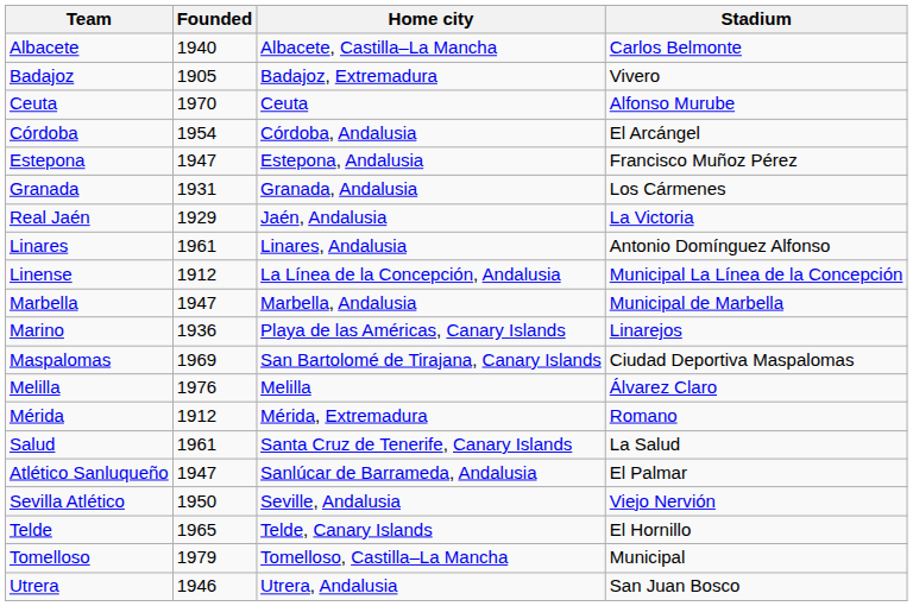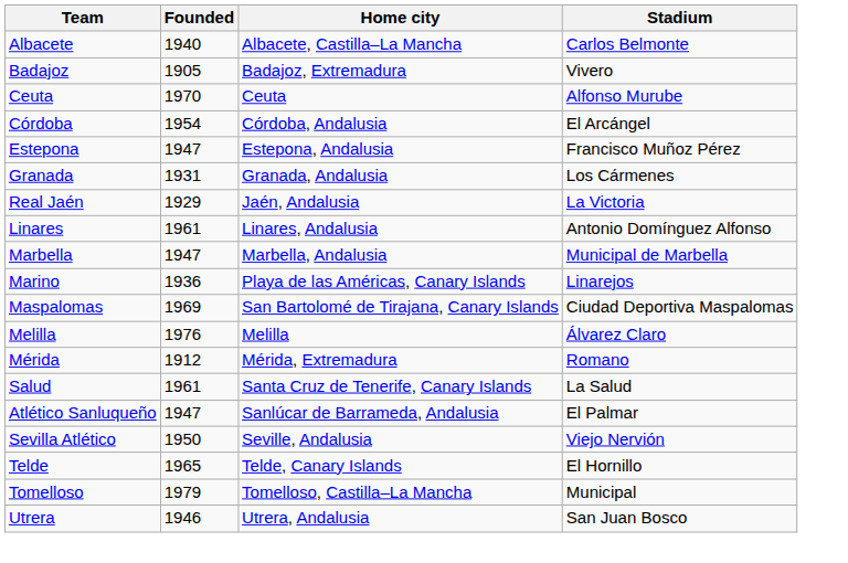- row: Linense | 1912 | La Línea de la Concepción, Andalusia | Municipal La Línea de la Concepción
